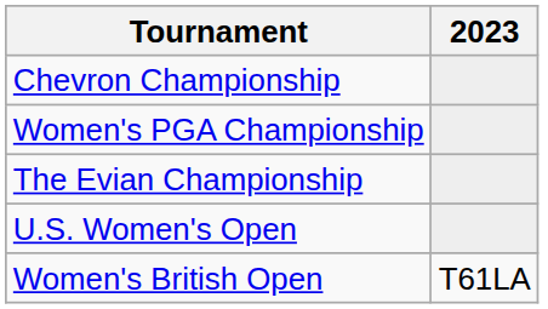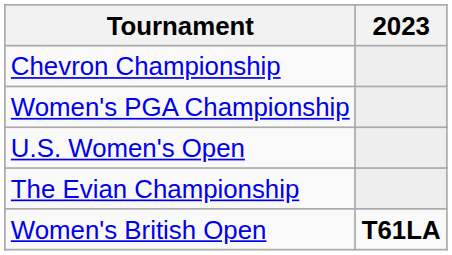rows swapped: U.S. Women's Open <-> The Evian Championship
Women's British Open | 2023: normal -> bold
